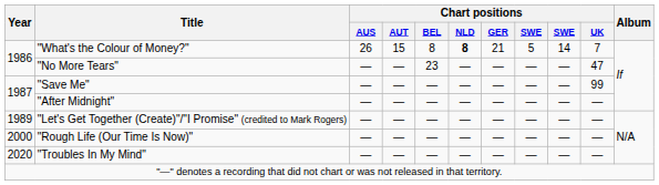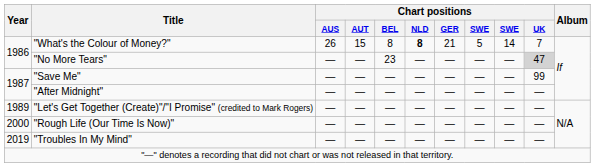"No More Tears" | Chart positions / UK: no background -> lightgrey background
"Troubles In My Mind" | Year: 2020 -> 2019
